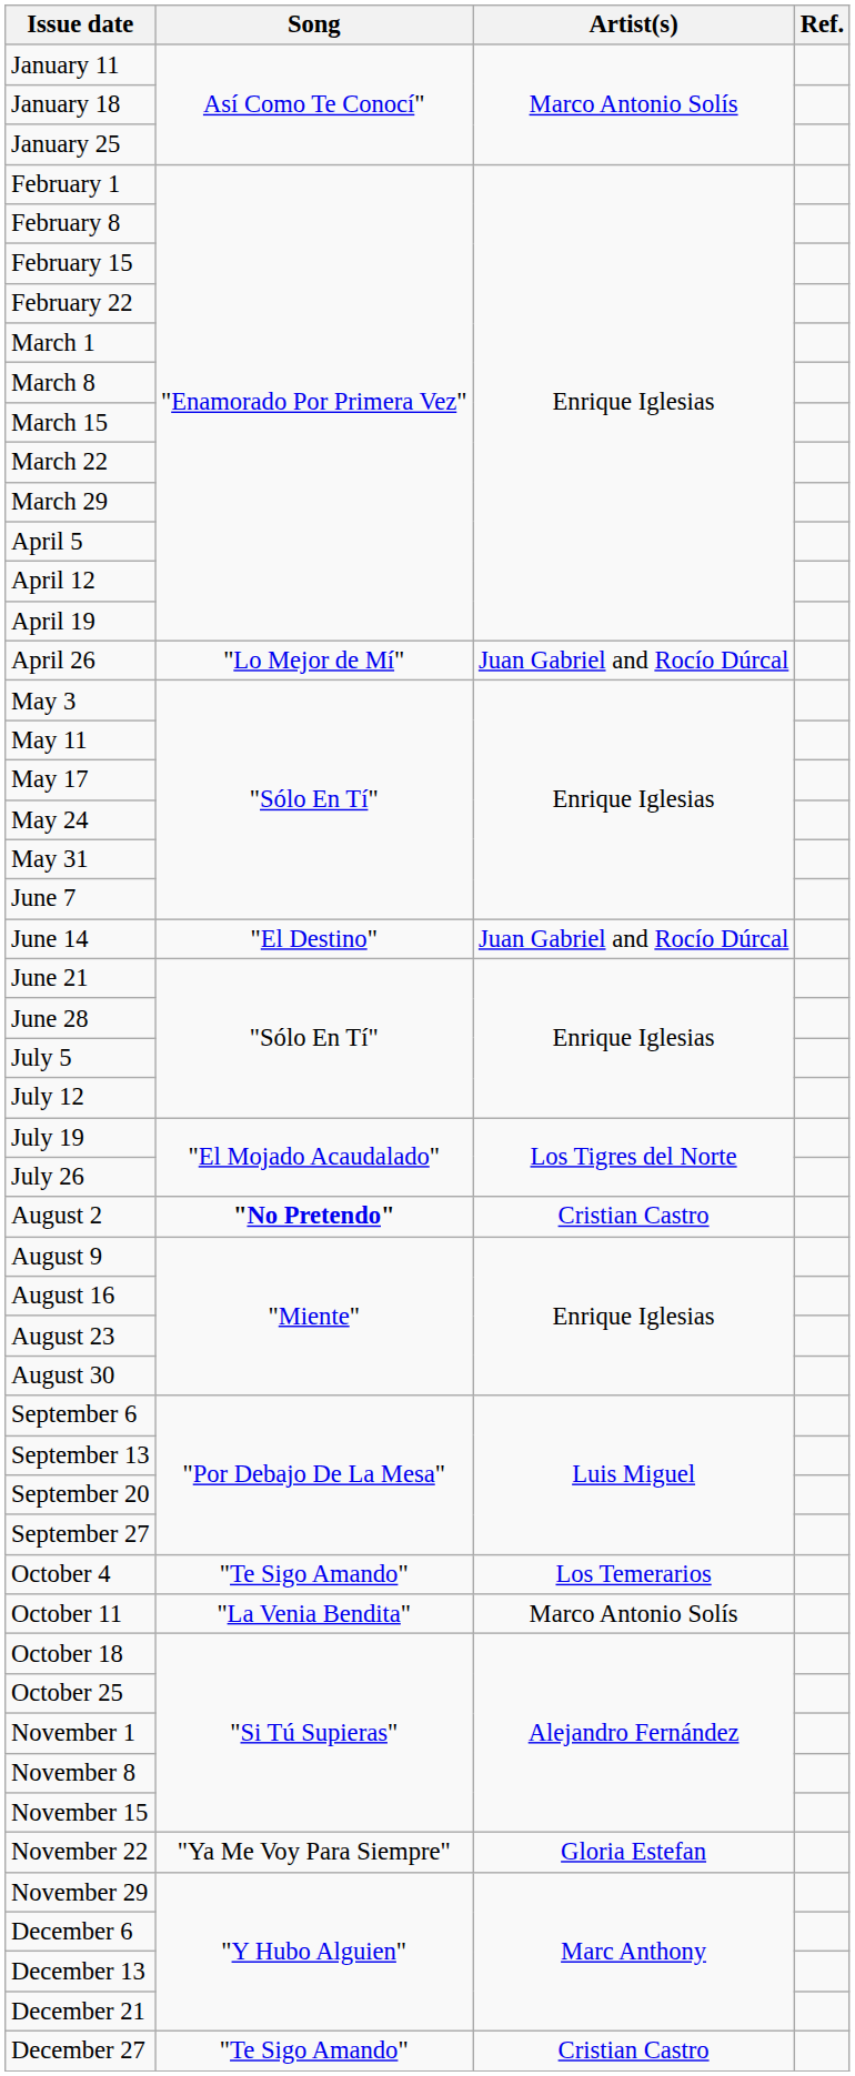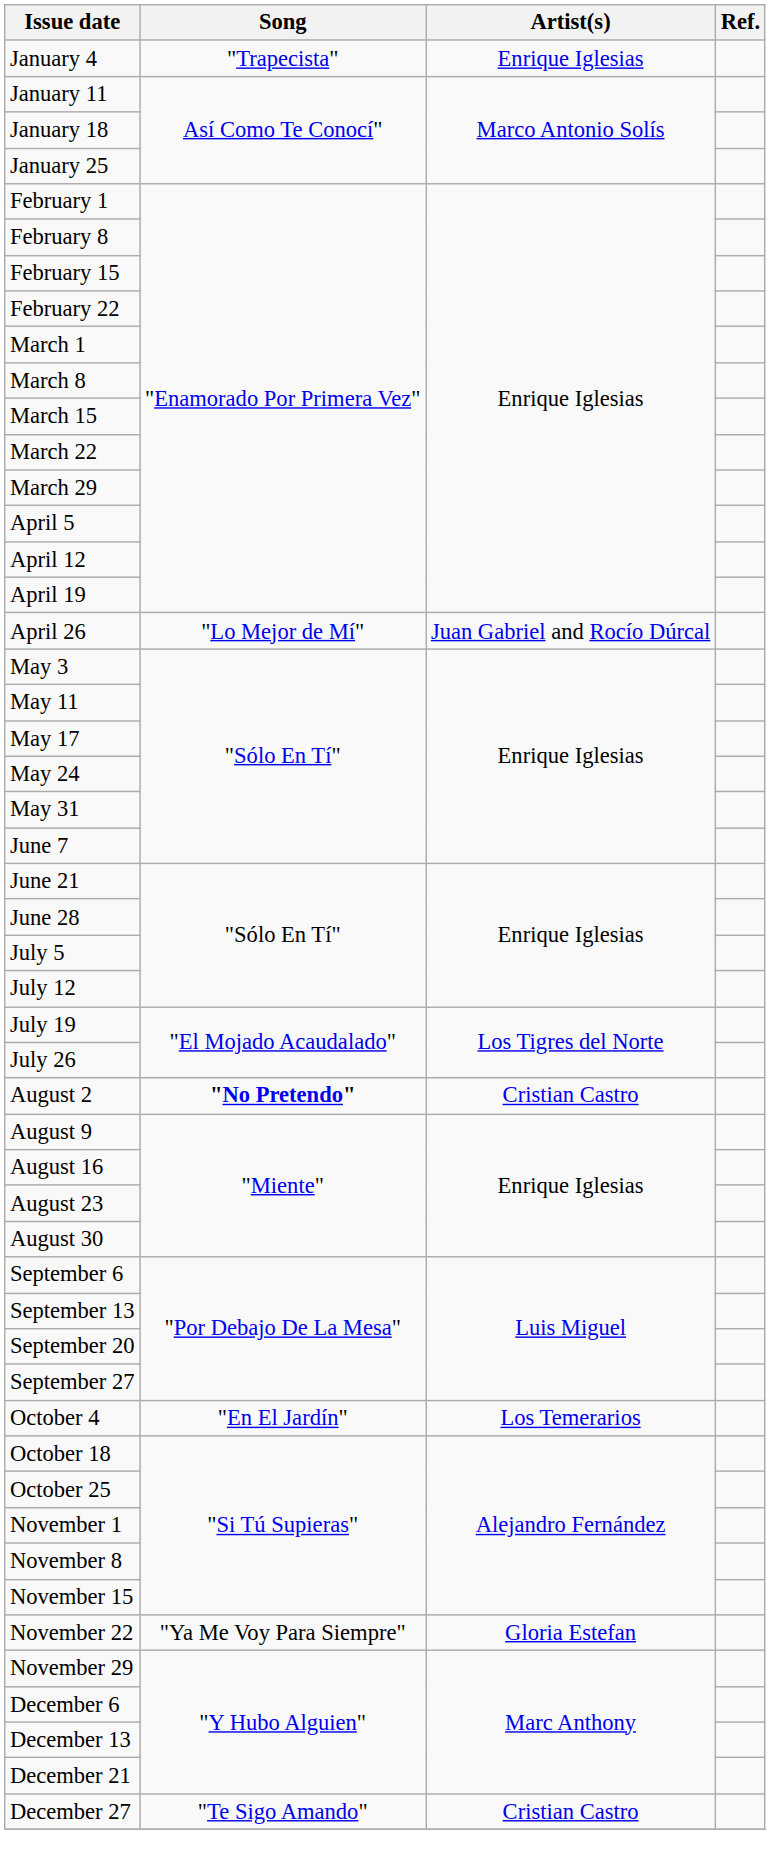+ row: January 4 | "Trapecista" | Enrique Iglesias
- row: June 14 | "El Destino" | Juan Gabriel and Rocío Dúrcal
October 4 | Song: "Te Sigo Amando" -> "En El Jardín"
- row: October 11 | "La Venia Bendita" | Marco Antonio Solís
